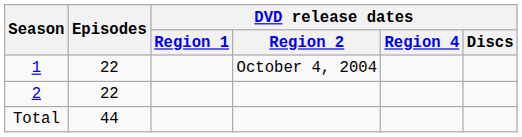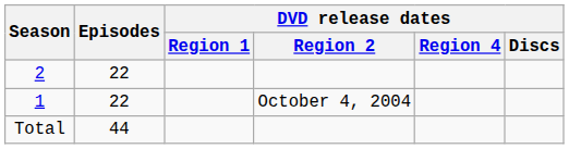rows swapped: 1 <-> 2
